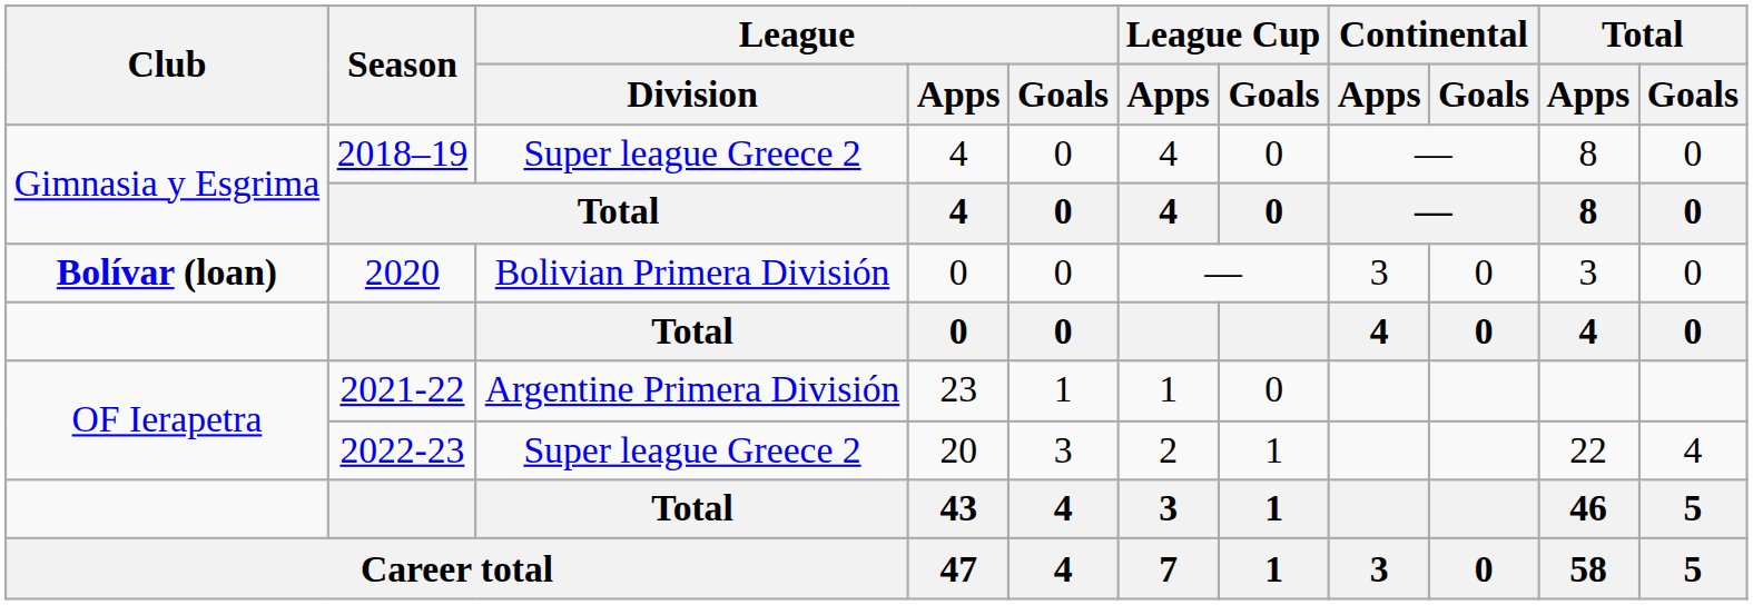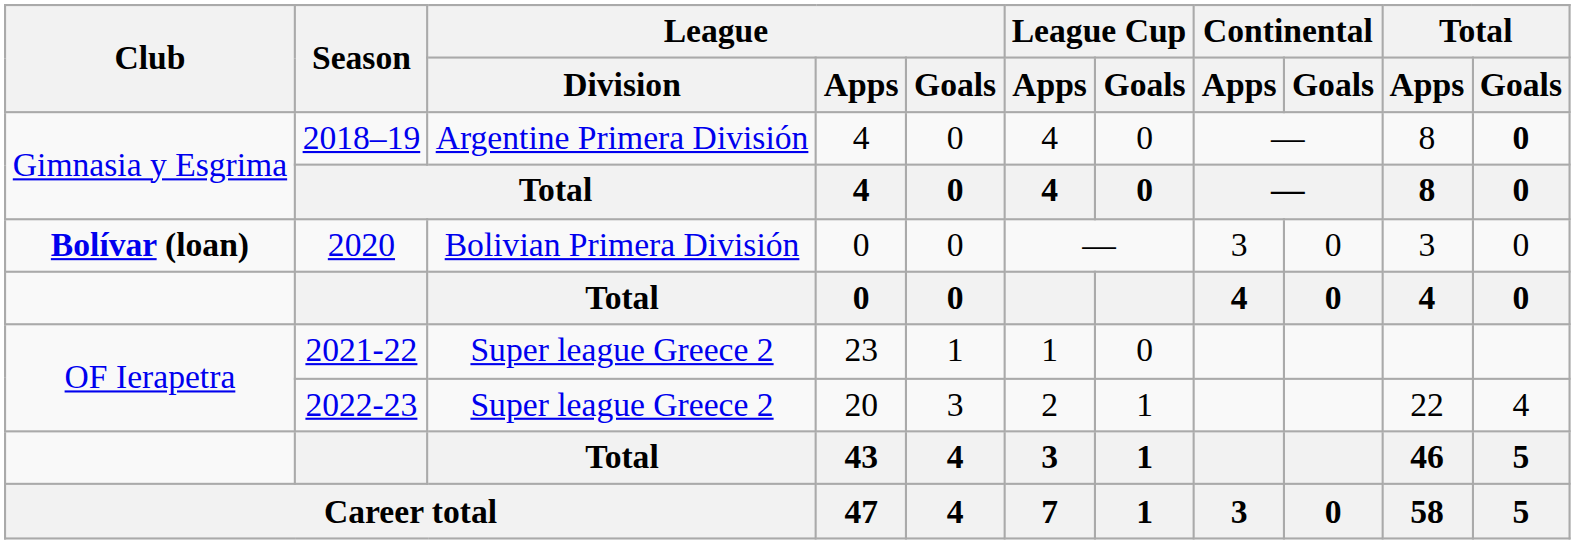2018–19 | League / Division: Super league Greece 2 -> Argentine Primera División
2018–19 | Total / Goals: normal -> bold
2021-22 | League / Division: Argentine Primera División -> Super league Greece 2
